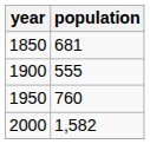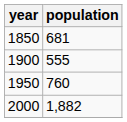2000 | population: 1,582 -> 1,882
